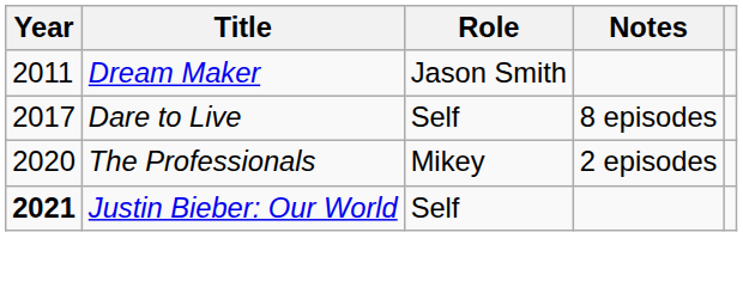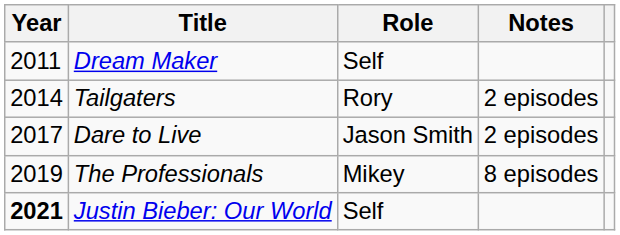Dream Maker | Role: Jason Smith -> Self
+ row: 2014 | Tailgaters | Rory | 2 episodes
Dare to Live | Role: Self -> Jason Smith
Dare to Live | Notes: 8 episodes -> 2 episodes
The Professionals | Year: 2020 -> 2019
The Professionals | Notes: 2 episodes -> 8 episodes
